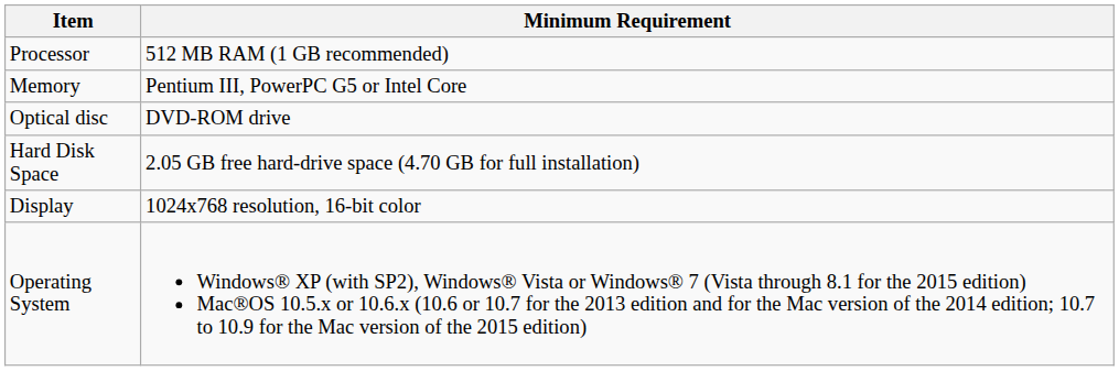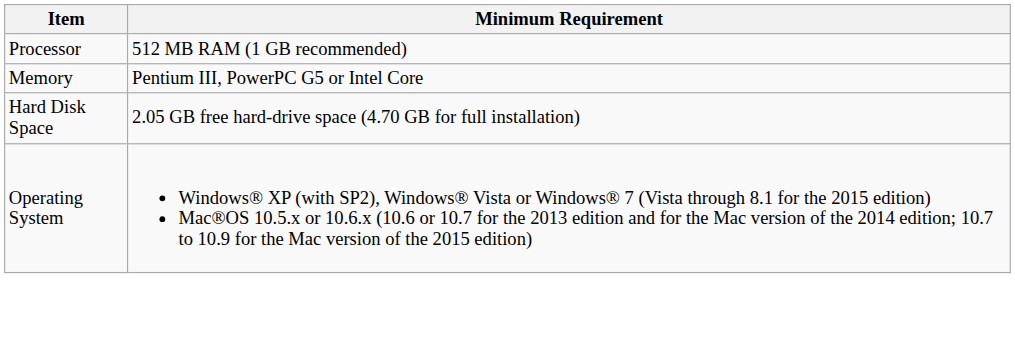- row: Optical disc | DVD-ROM drive
- row: Display | 1024x768 resolution, 16-bit color
